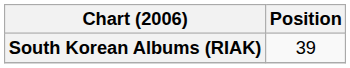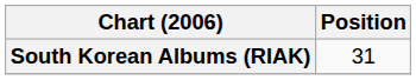South Korean Albums (RIAK) | Position: 39 -> 31
